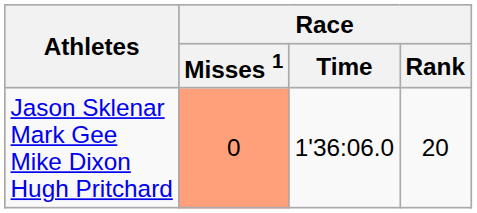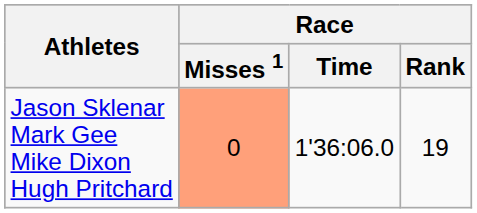Jason Sklenar Mark Gee Mike Dixon Hugh Pritchard | Race / Rank: 20 -> 19
